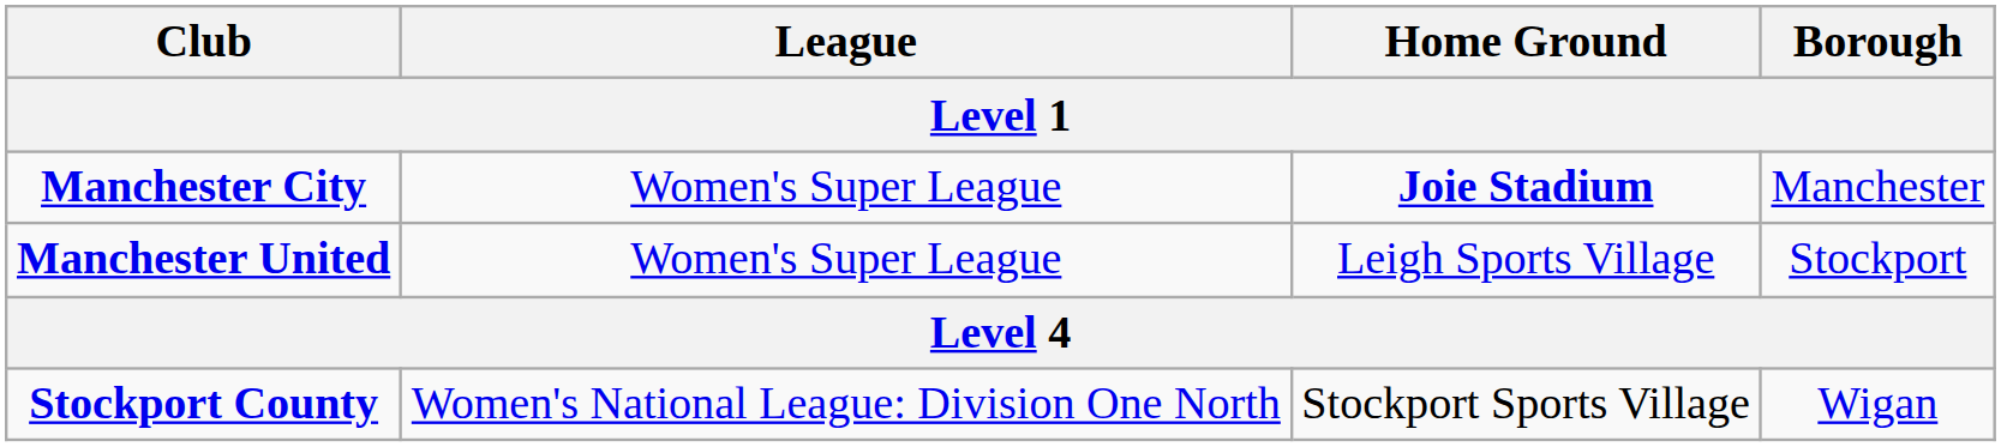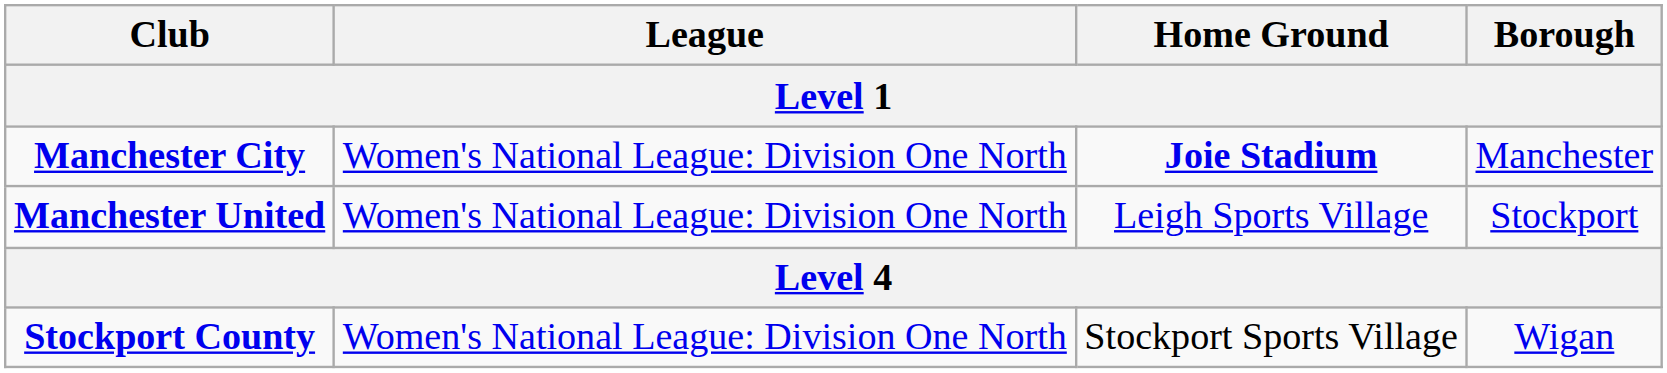Manchester City | League: Women's Super League -> Women's National League: Division One North
Manchester United | League: Women's Super League -> Women's National League: Division One North
